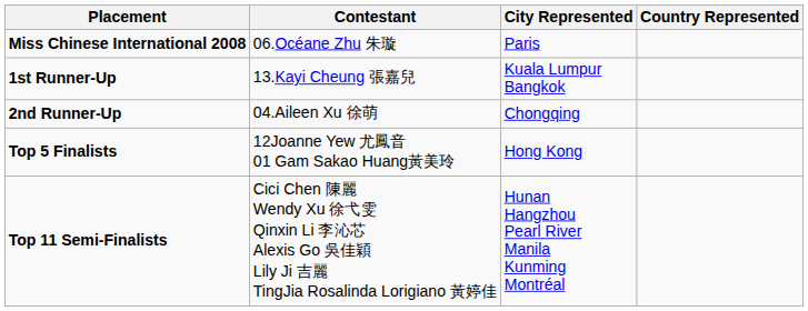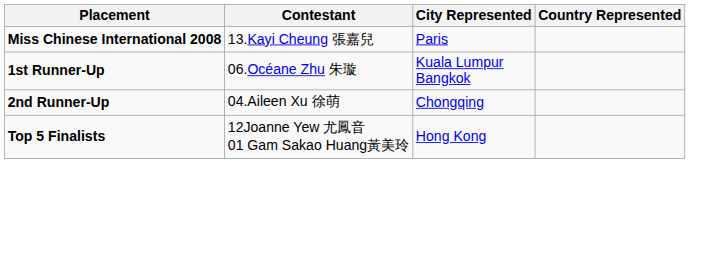Miss Chinese International 2008 | Contestant: 06.Océane Zhu 朱璇 -> 13.Kayi Cheung 張嘉兒
1st Runner-Up | Contestant: 13.Kayi Cheung 張嘉兒 -> 06.Océane Zhu 朱璇
- row: Top 11 Semi-Finalists | Cici Chen 陳麗 Wendy Xu 徐弋雯 Qinxin Li 李沁芯 Alexis Go 吳佳穎 Lily Ji 吉麗 TingJia Rosalinda Lorigiano 黃婷佳 | Hunan Hangzhou Pearl River Manila Kunming Montréal
